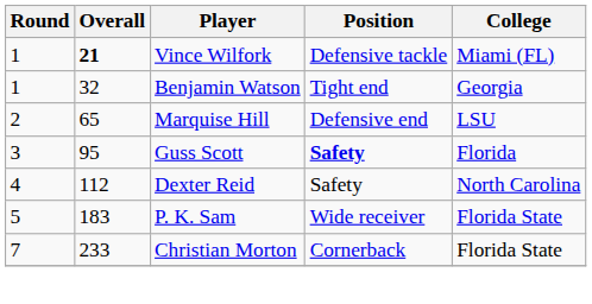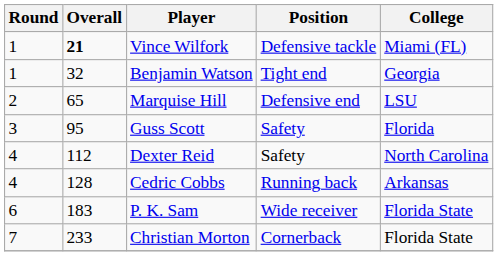Guss Scott | Position: bold -> normal
+ row: 4 | 128 | Cedric Cobbs | Running back | Arkansas
P. K. Sam | Round: 5 -> 6
